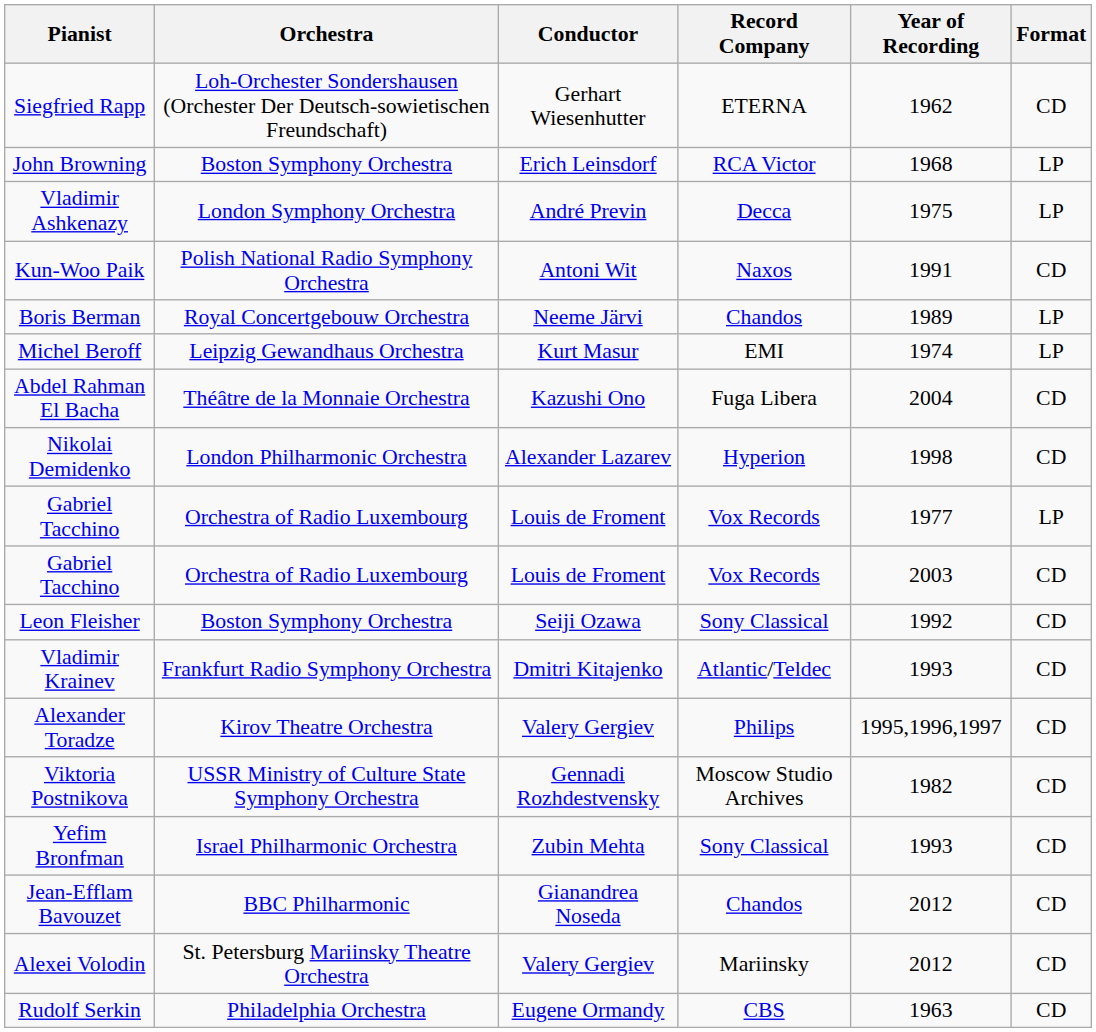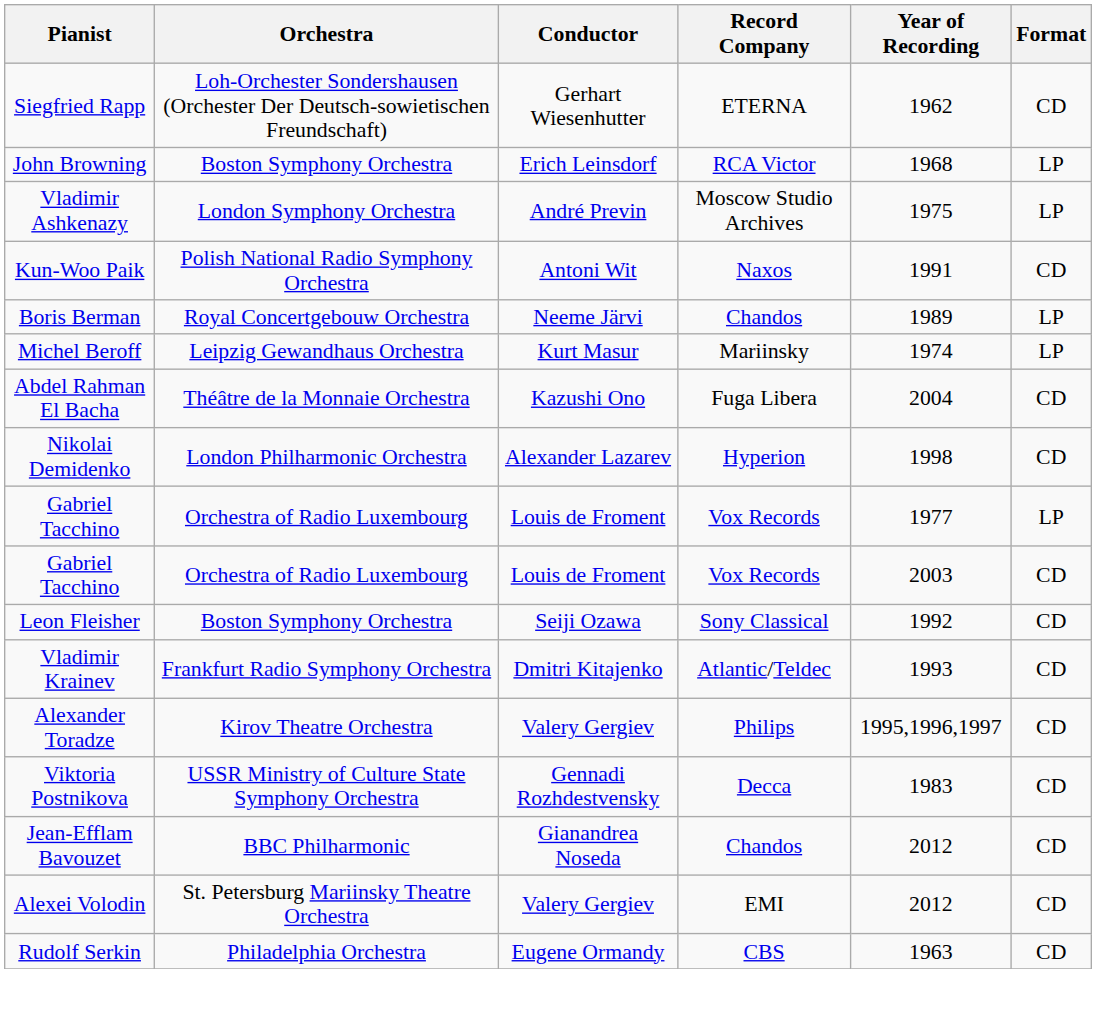Vladimir Ashkenazy | Record Company: Decca -> Moscow Studio Archives
Michel Beroff | Record Company: EMI -> Mariinsky
Viktoria Postnikova | Record Company: Moscow Studio Archives -> Decca
Viktoria Postnikova | Year of Recording: 1982 -> 1983
- row: Yefim Bronfman | Israel Philharmonic Orchestra | Zubin Mehta | Sony Classical | 1993 | CD
Alexei Volodin | Record Company: Mariinsky -> EMI
